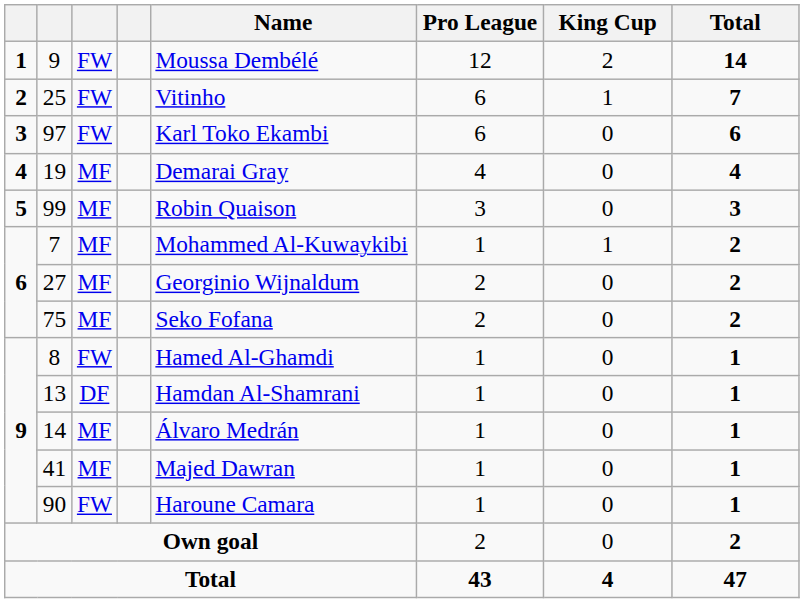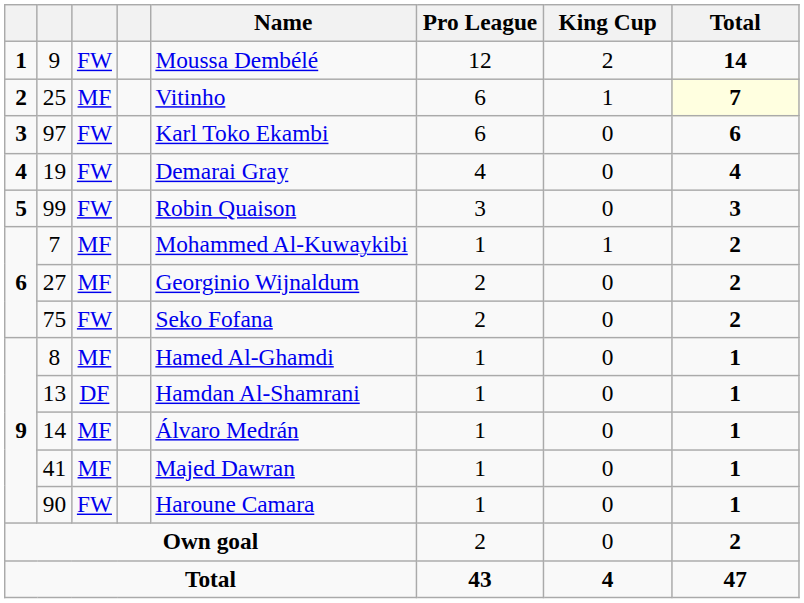25 | column 3: FW -> MF
25 | Total: no background -> lightyellow background
19 | column 3: MF -> FW
99 | column 3: MF -> FW
75 | column 3: MF -> FW
8 | column 3: FW -> MF
